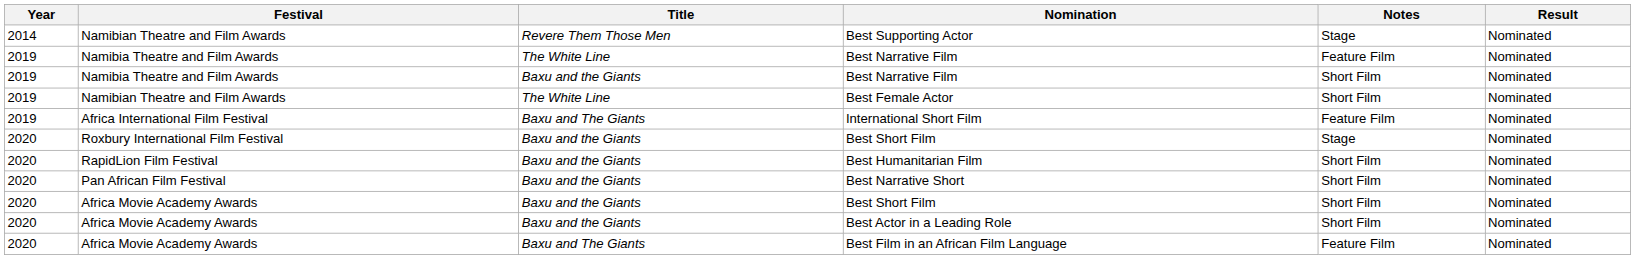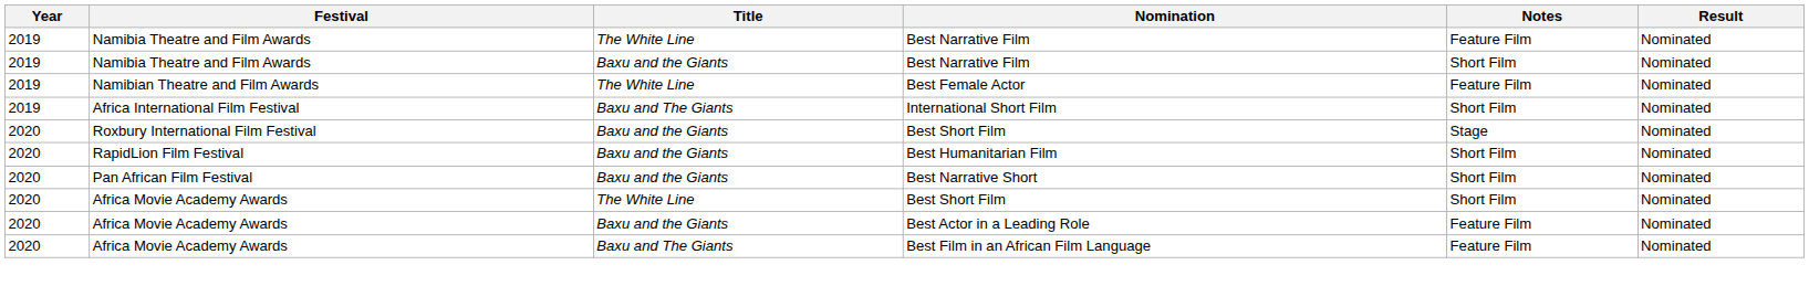- row: 2014 | Namibian Theatre and Film Awards | Revere Them Those Men | Best Supporting Actor | Stage | Nominated
Best Female Actor | Notes: Short Film -> Feature Film
International Short Film | Notes: Feature Film -> Short Film
Africa Movie Academy Awards / Best Short Film | Title: Baxu and the Giants -> The White Line
Best Actor in a Leading Role | Notes: Short Film -> Feature Film
